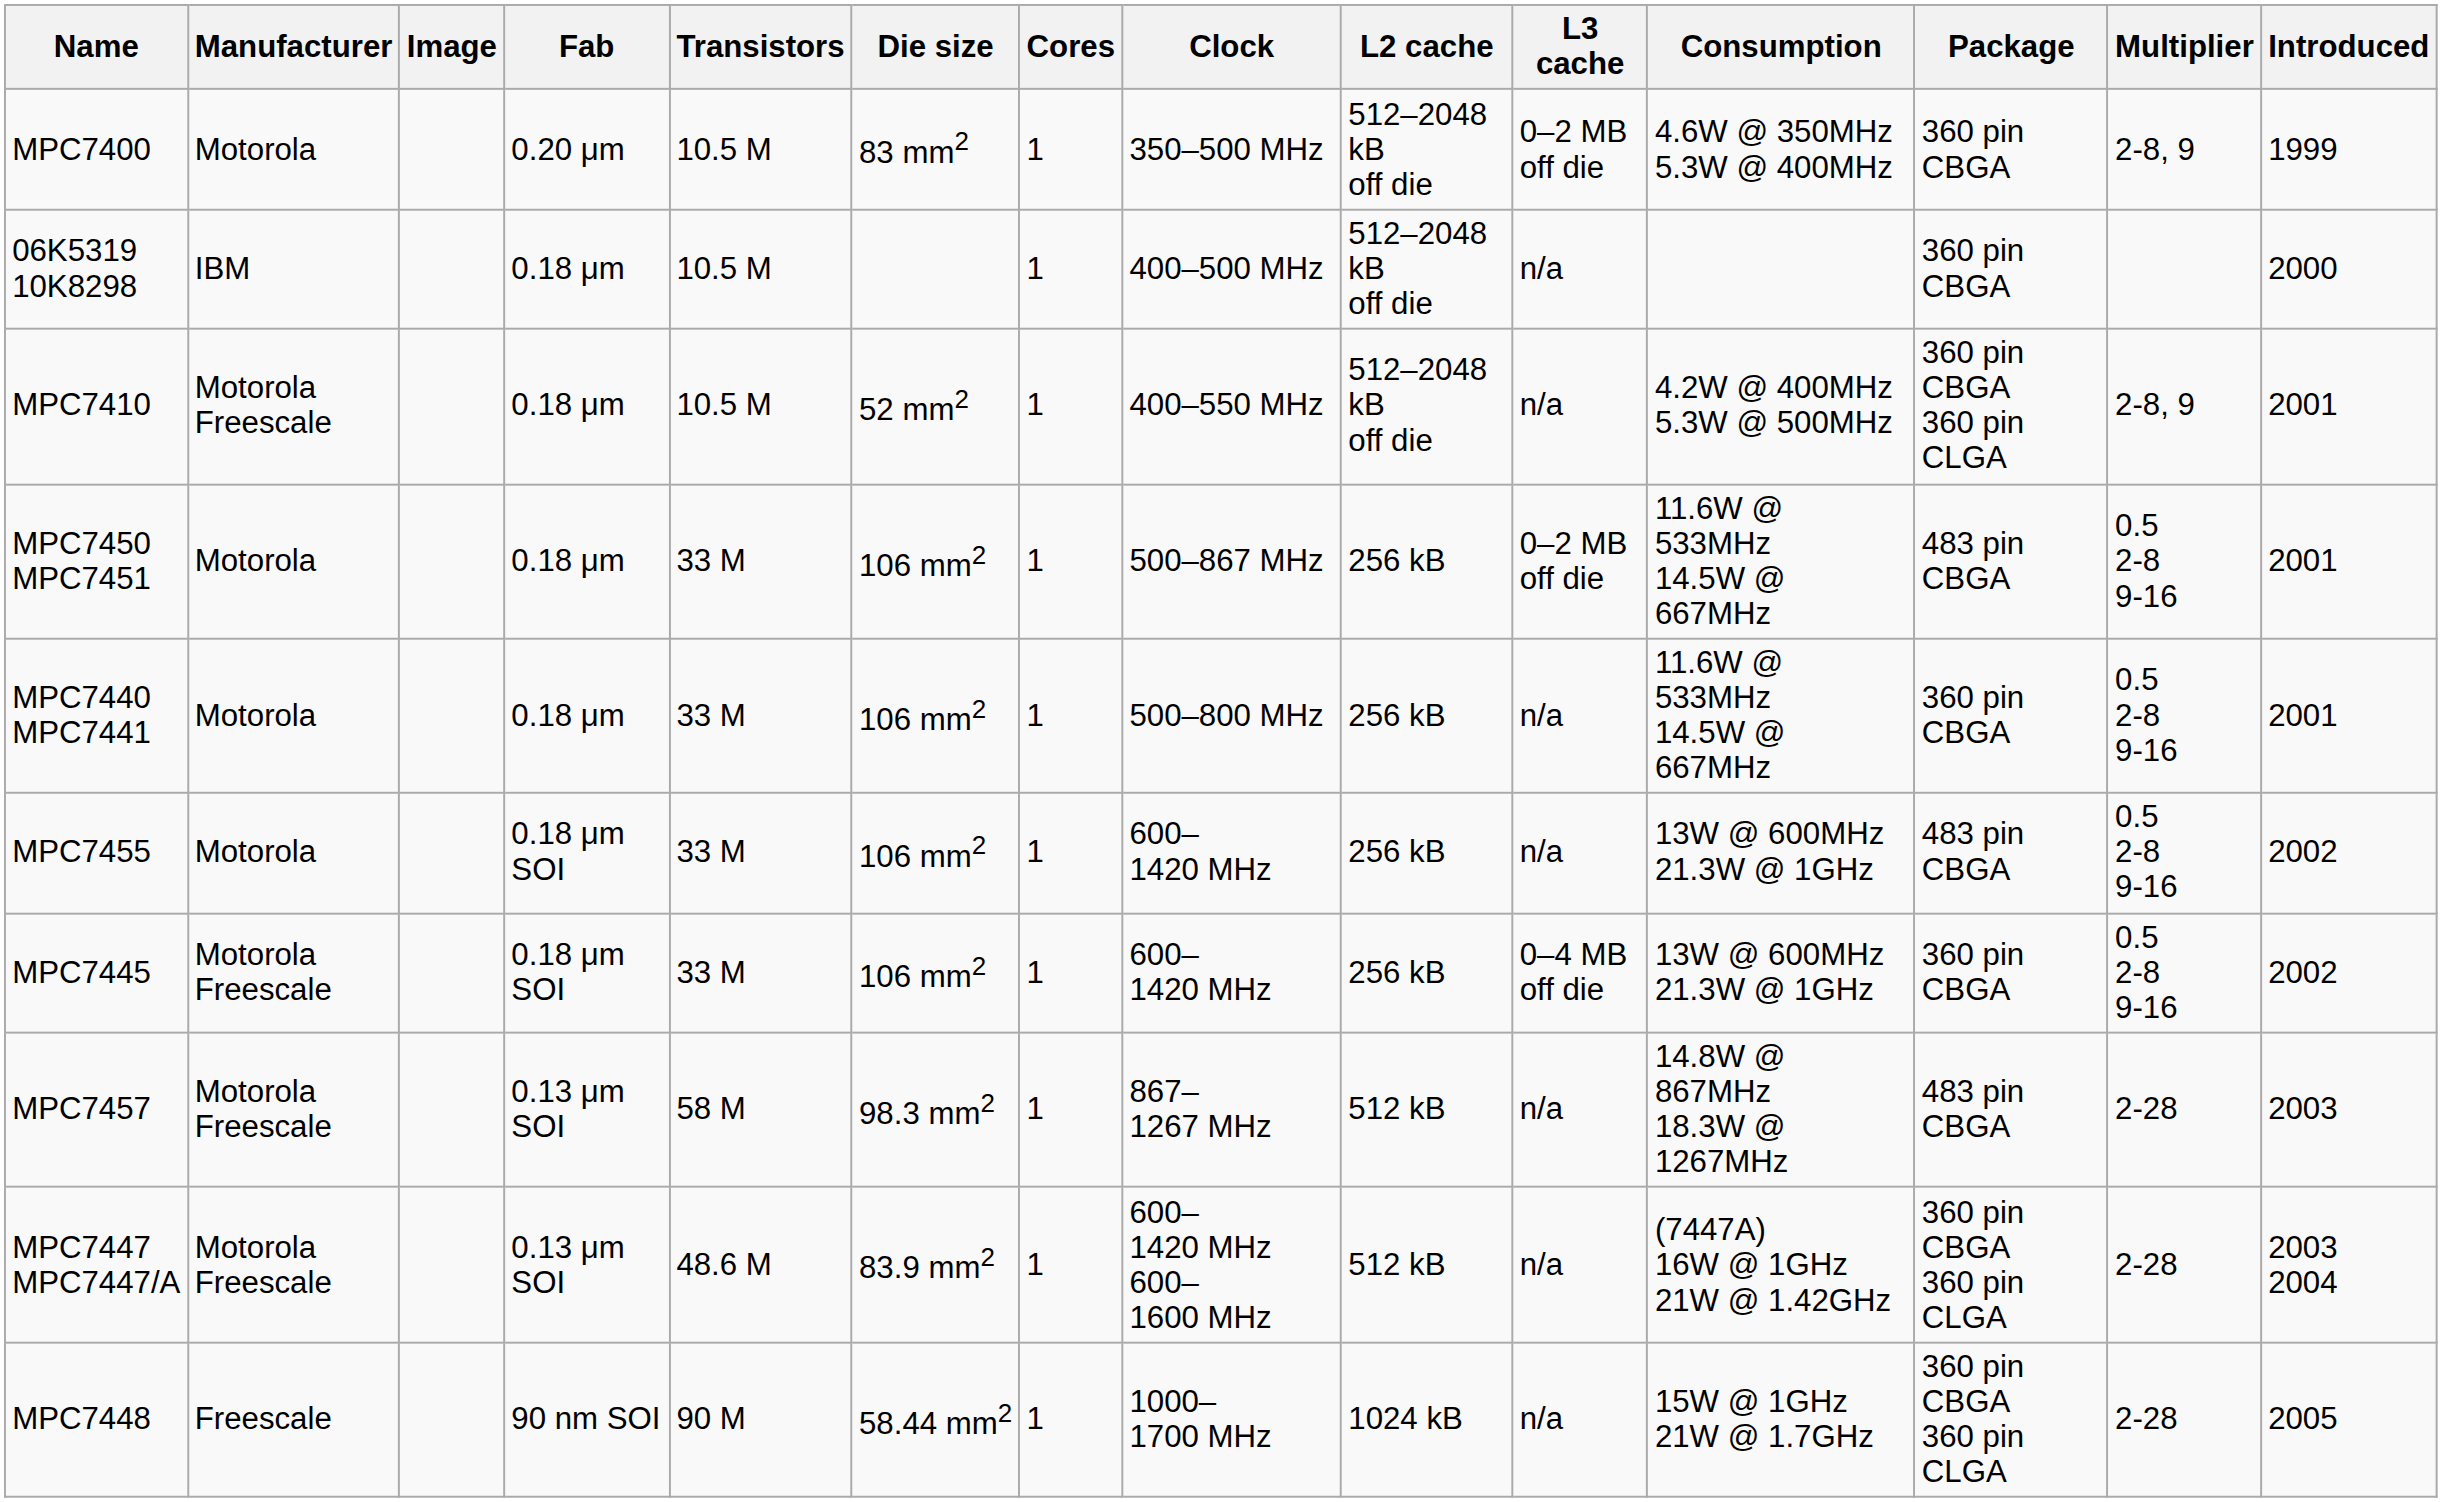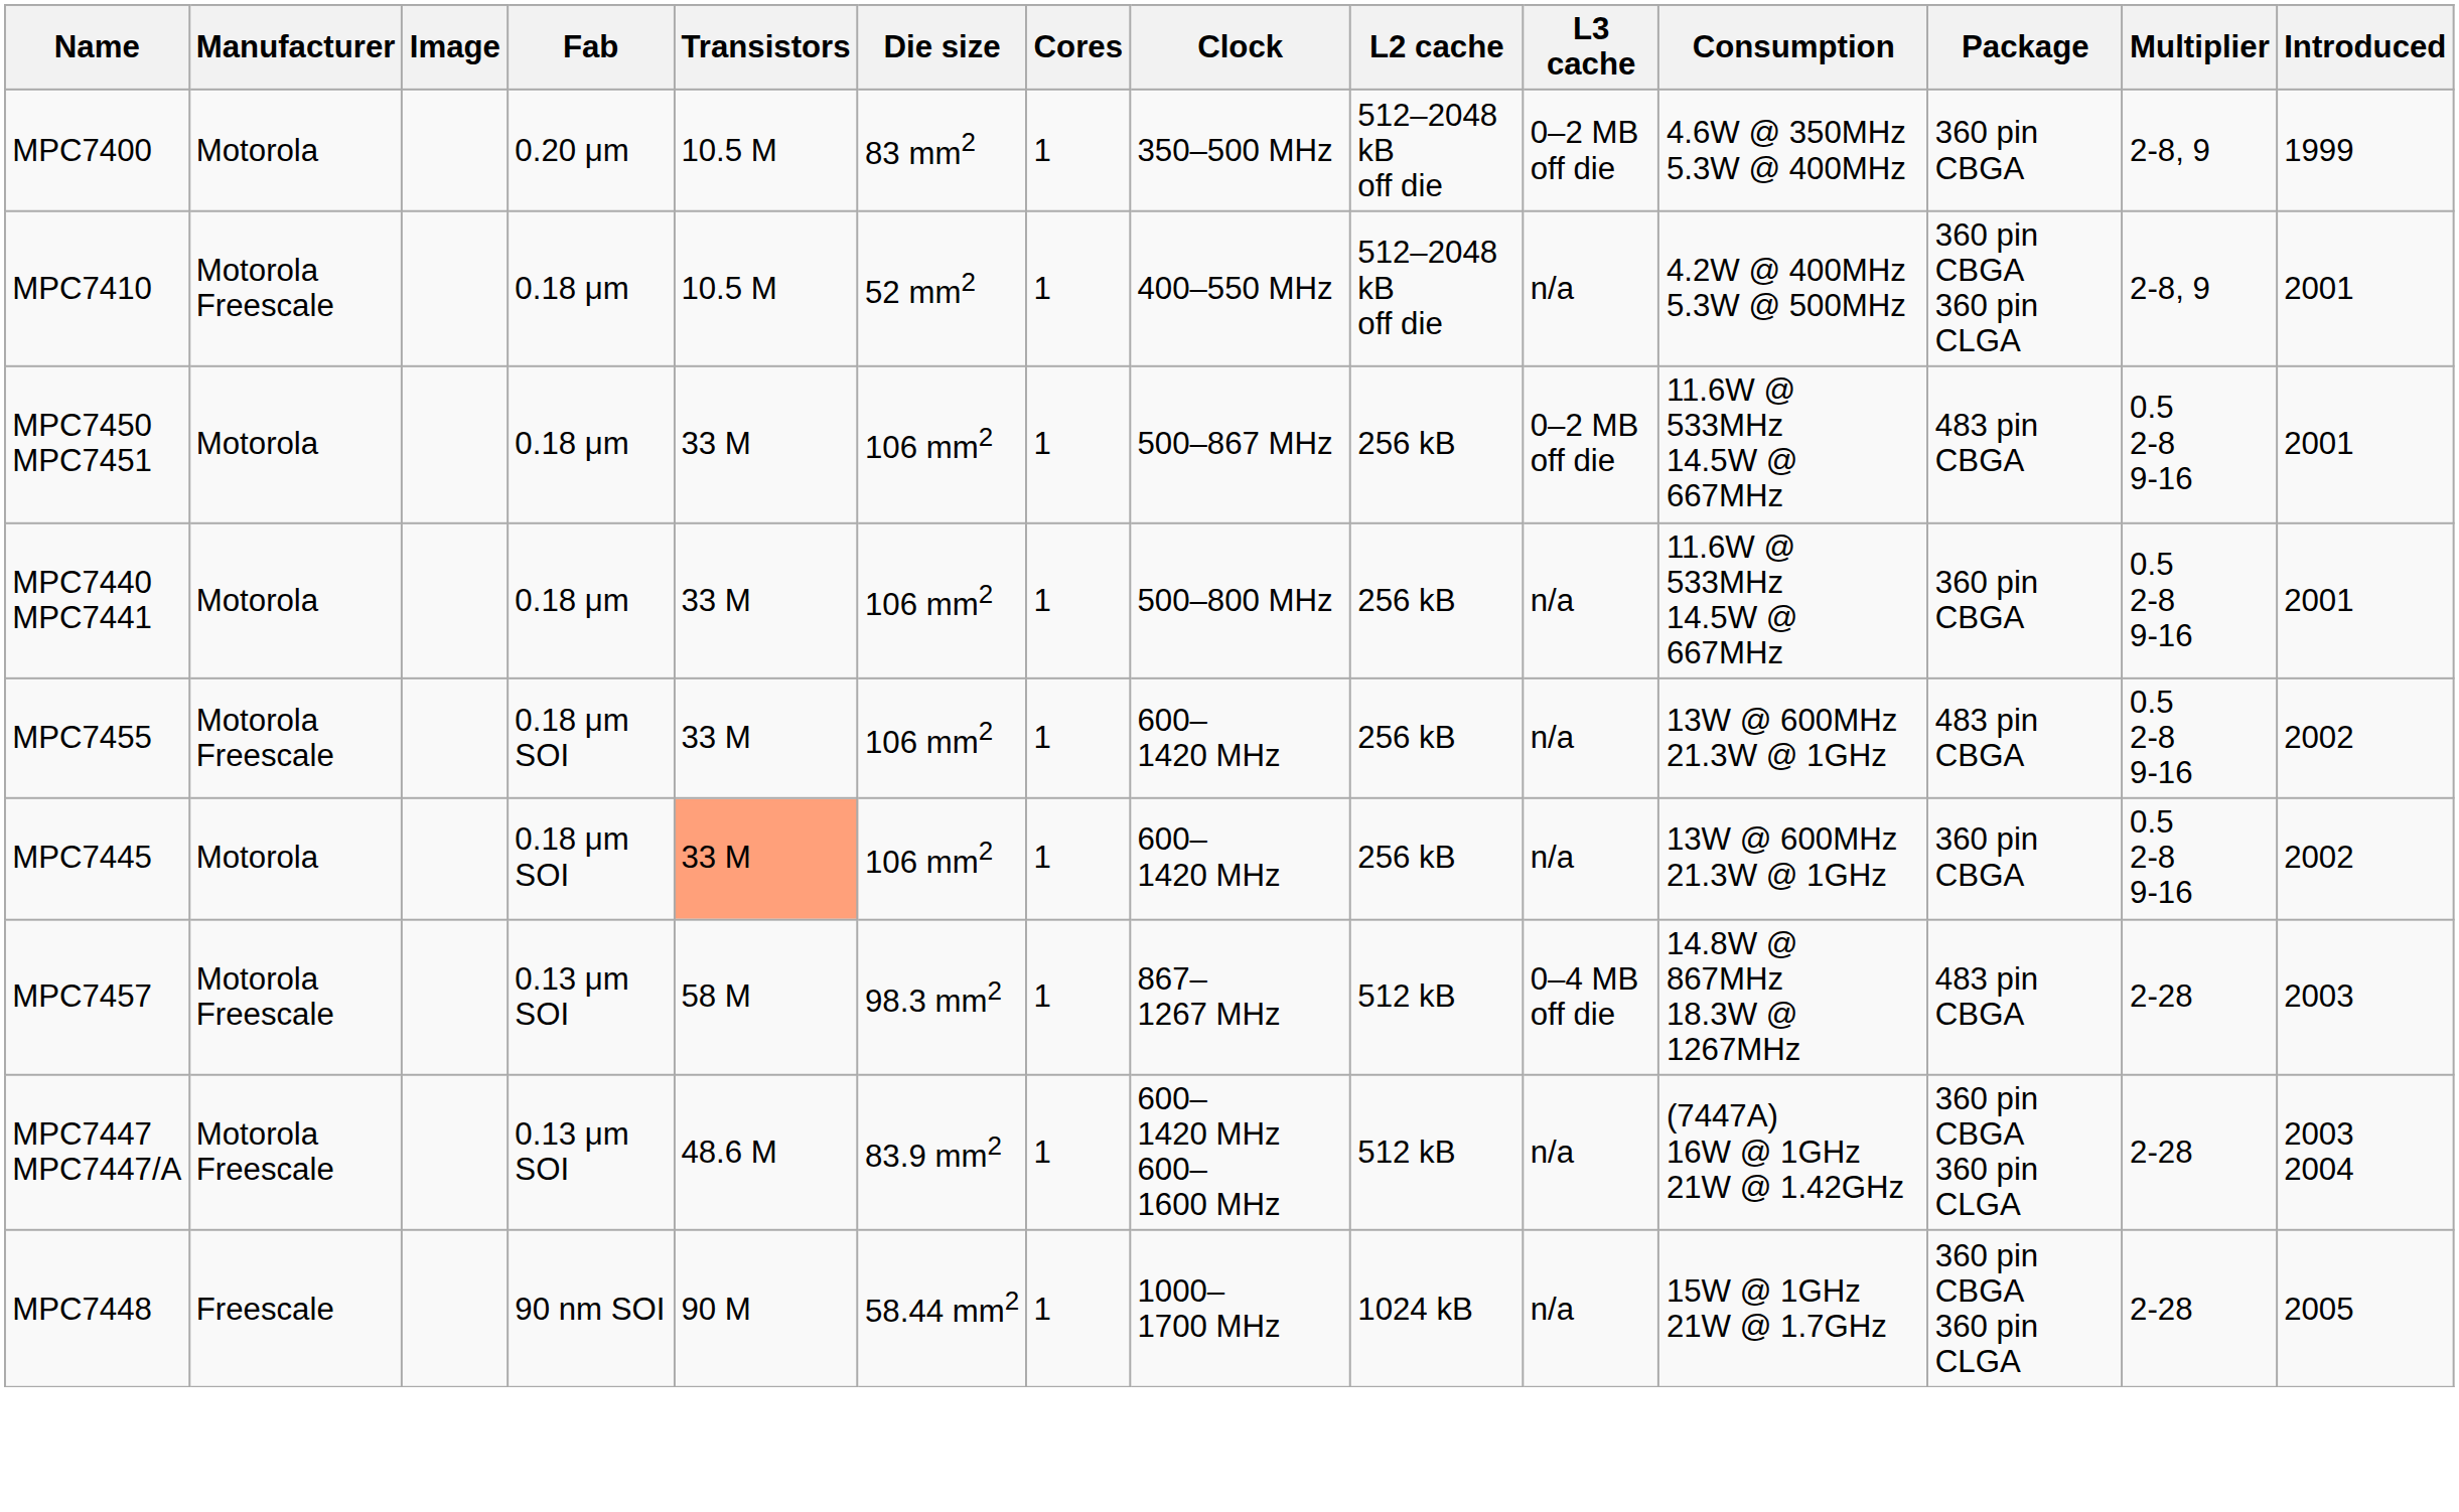- row: 06K5319 10K8298 | IBM | 0.18 μm | 10.5 M | 1 | 400–500 MHz | 512–2048 kB off die | n/a | 360 pin CBGA | 2000
MPC7455 | Manufacturer: Motorola -> Motorola Freescale
MPC7445 | Manufacturer: Motorola Freescale -> Motorola
MPC7445 | Transistors: no background -> lightsalmon background
MPC7445 | L3 cache: 0–4 MB off die -> n/a
MPC7457 | L3 cache: n/a -> 0–4 MB off die
